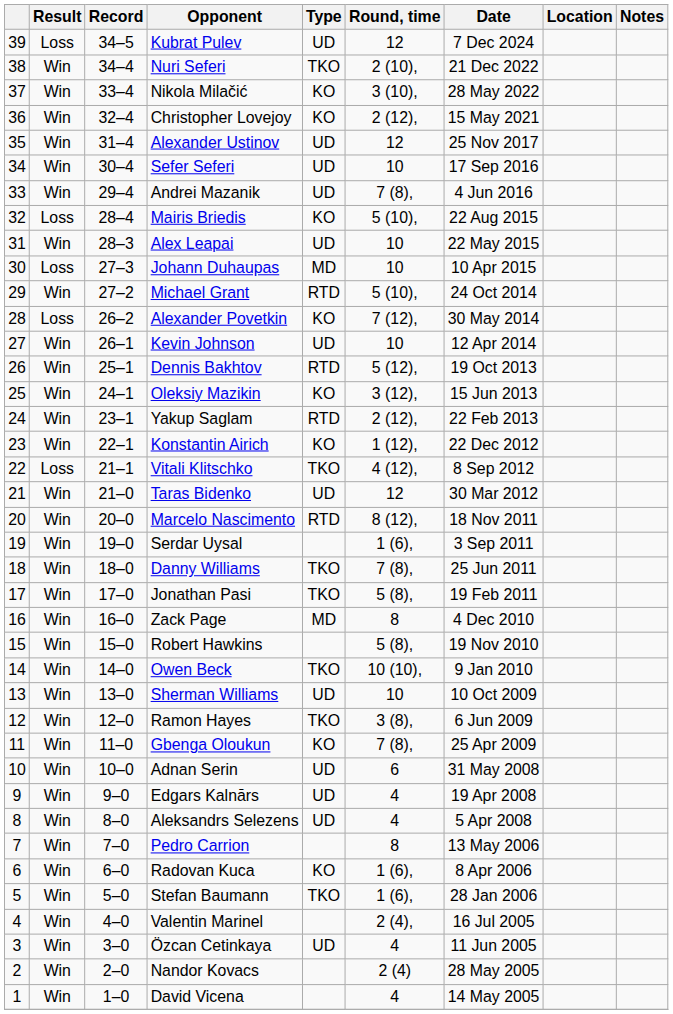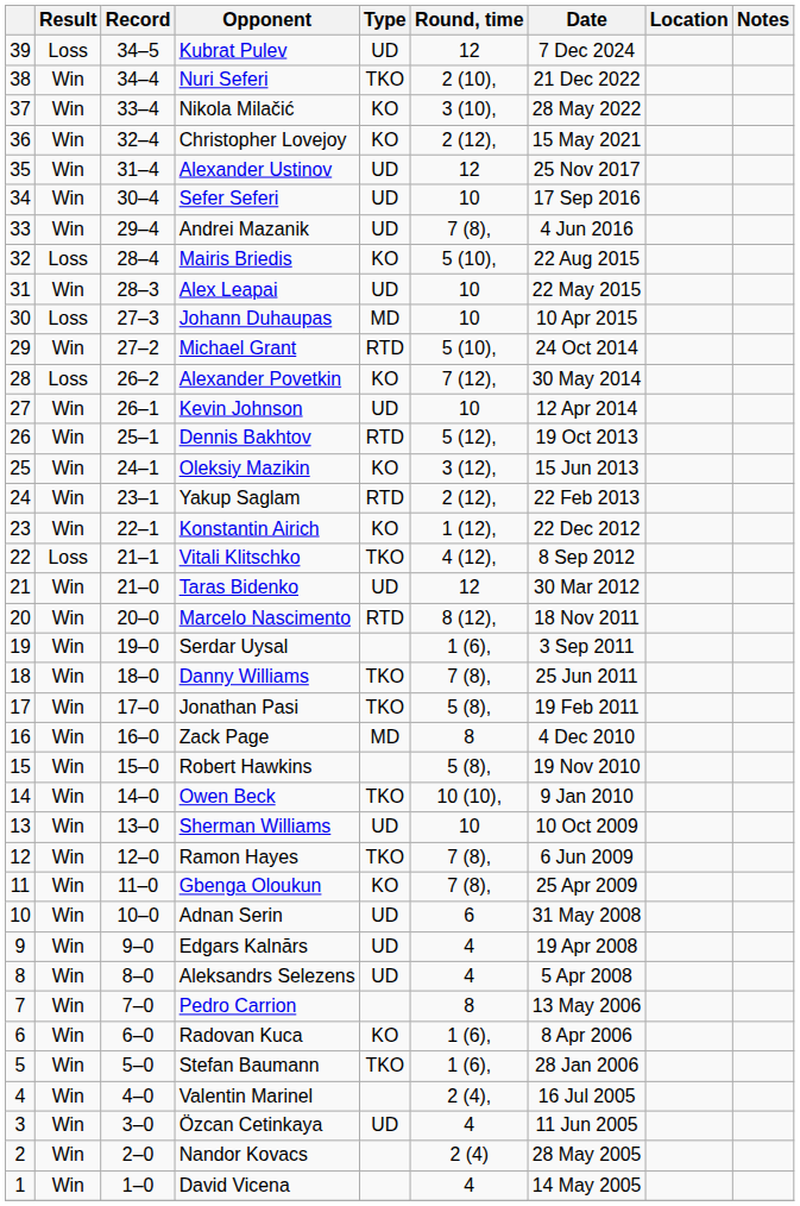Ramon Hayes | Round, time: 3 (8), -> 7 (8),
